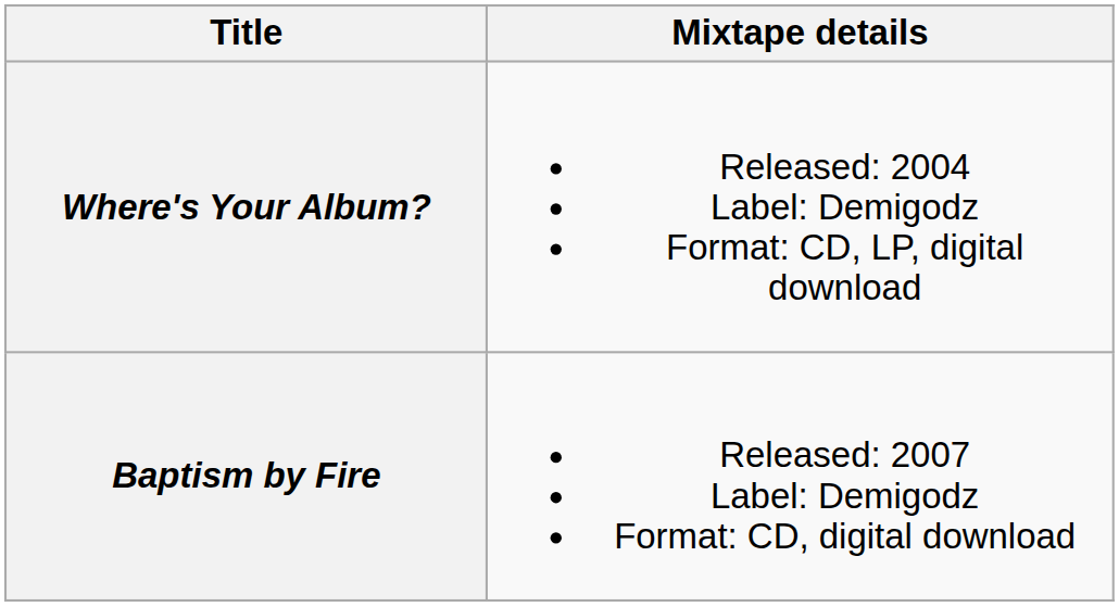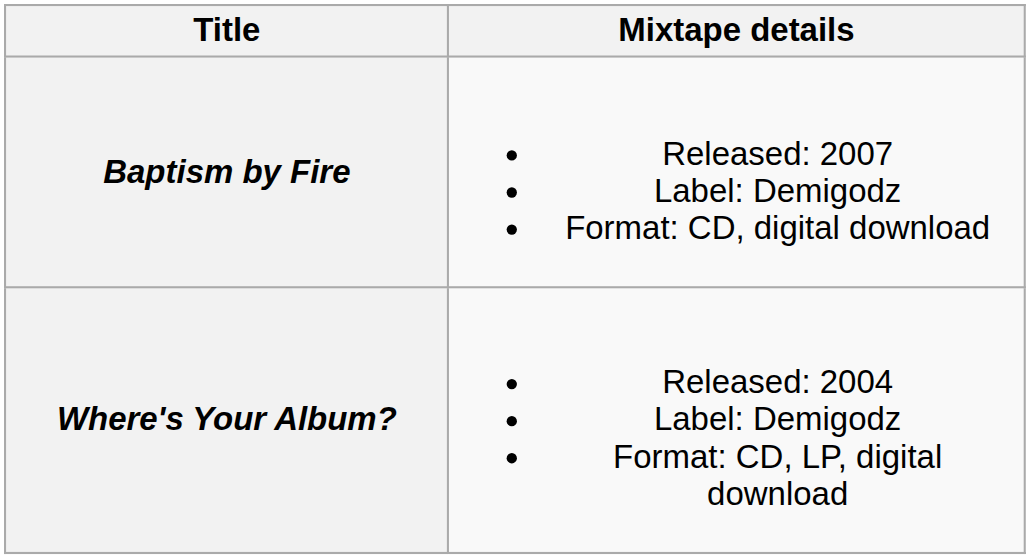rows swapped: Where's Your Album? <-> Baptism by Fire
